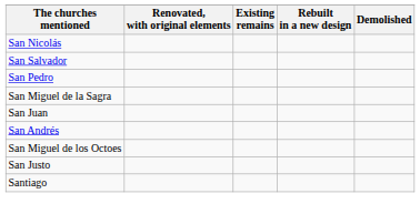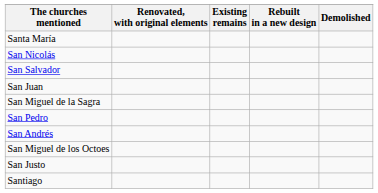+ row: Santa María
rows swapped: San Juan <-> San Pedro
